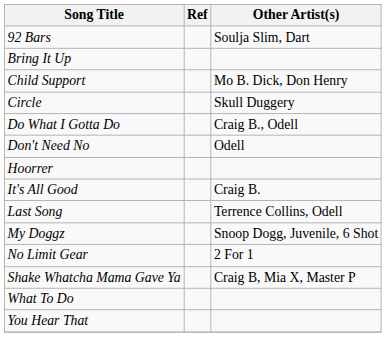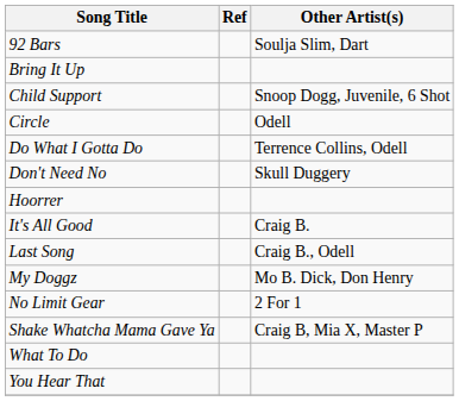Child Support | Other Artist(s): Mo B. Dick, Don Henry -> Snoop Dogg, Juvenile, 6 Shot
Circle | Other Artist(s): Skull Duggery -> Odell
Do What I Gotta Do | Other Artist(s): Craig B., Odell -> Terrence Collins, Odell
Don't Need No | Other Artist(s): Odell -> Skull Duggery
Last Song | Other Artist(s): Terrence Collins, Odell -> Craig B., Odell
My Doggz | Other Artist(s): Snoop Dogg, Juvenile, 6 Shot -> Mo B. Dick, Don Henry
